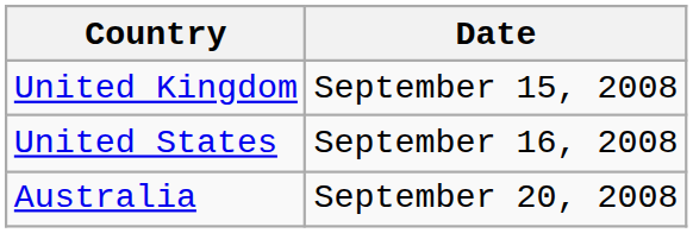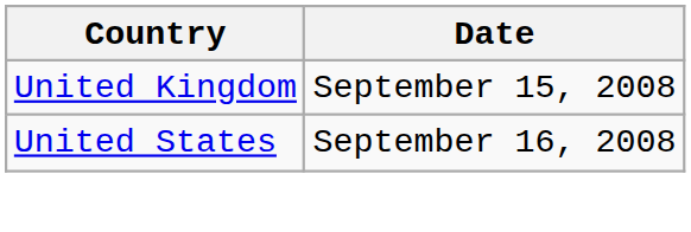- row: Australia | September 20, 2008
